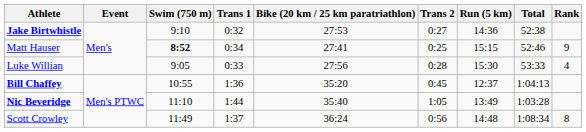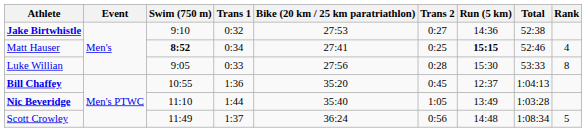Matt Hauser | Run (5 km): normal -> bold
Matt Hauser | Rank: 9 -> 4
Luke Willian | Rank: 4 -> 8
Scott Crowley | Rank: 8 -> 5
